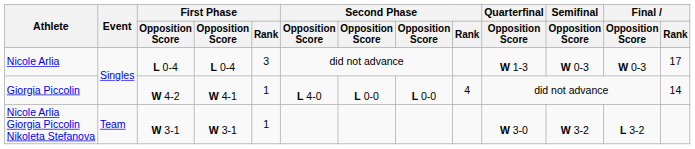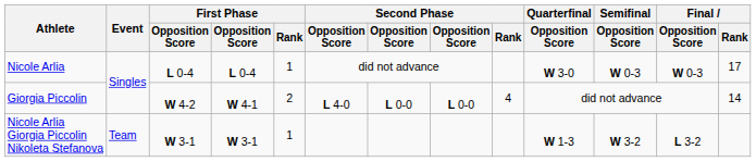Nicole Arlia | First Phase / Rank: 3 -> 1
Nicole Arlia | Quarterfinal / Opposition Score: W 1-3 -> W 3-0
Giorgia Piccolin | First Phase / Rank: 1 -> 2
Nicole Arlia Giorgia Piccolin Nikoleta Stefanova | Quarterfinal / Opposition Score: W 3-0 -> W 1-3
